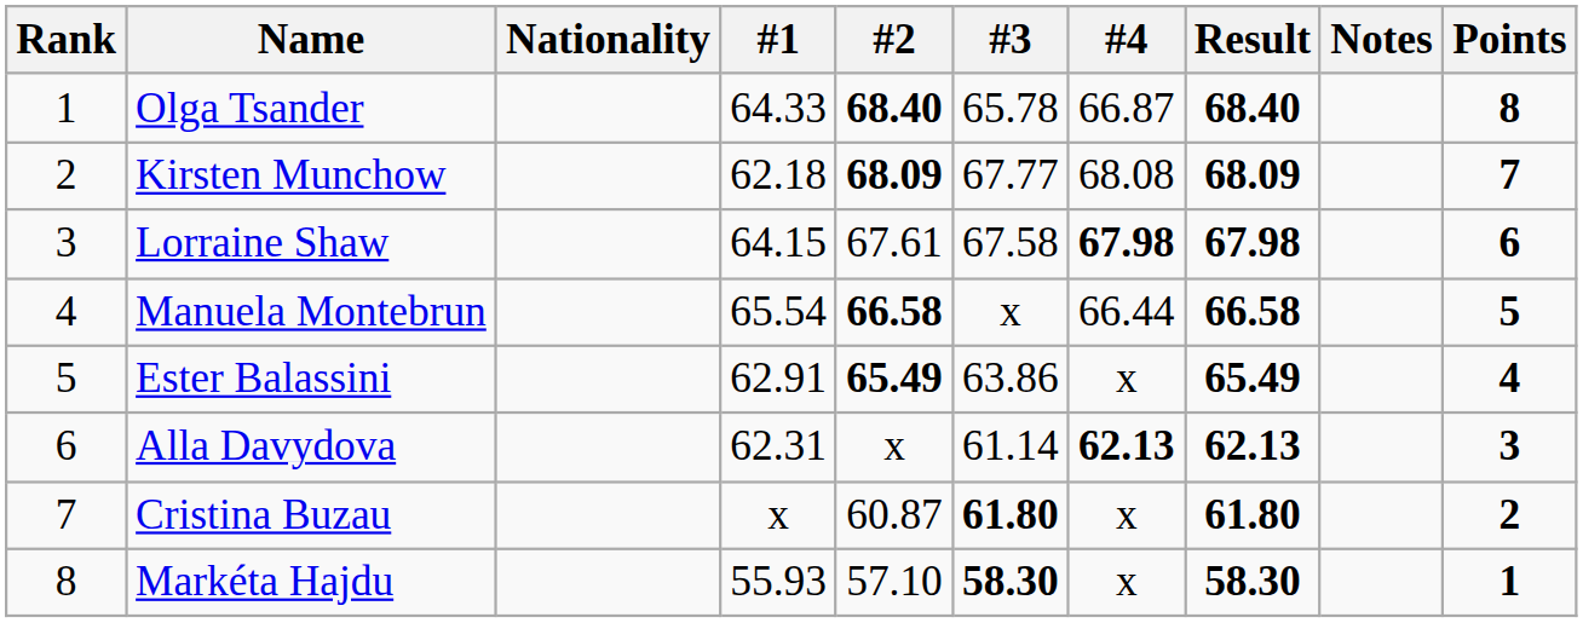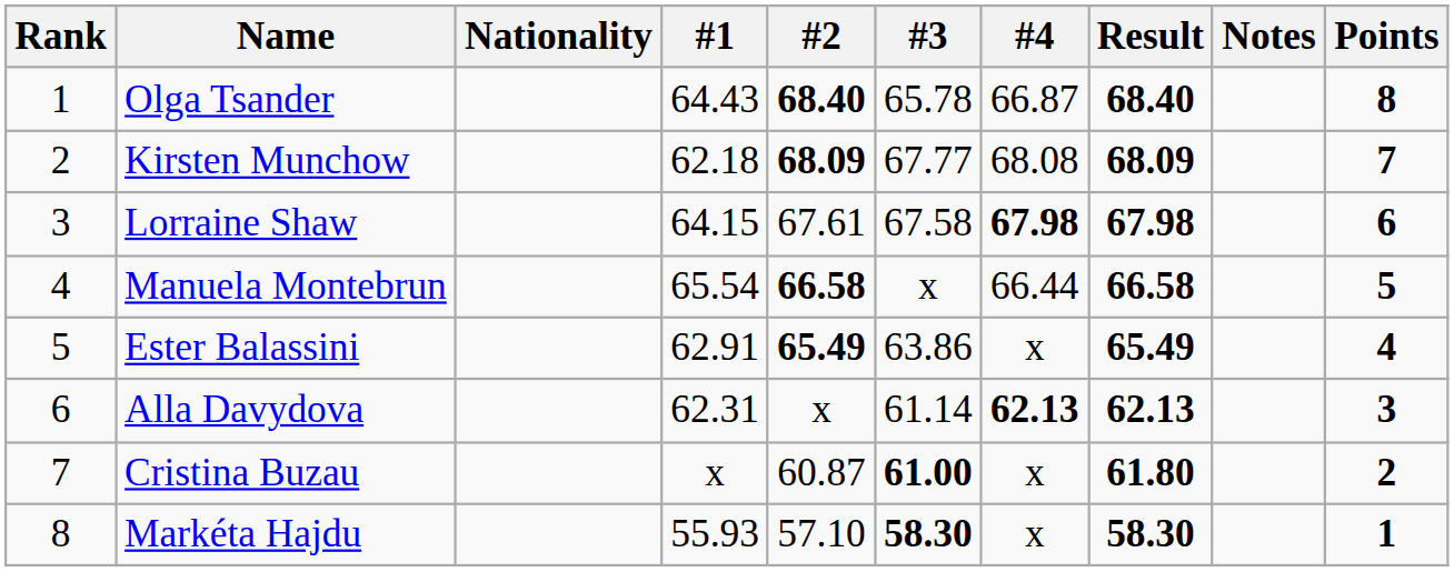Olga Tsander | #1: 64.33 -> 64.43
Cristina Buzau | #3: 61.80 -> 61.00
